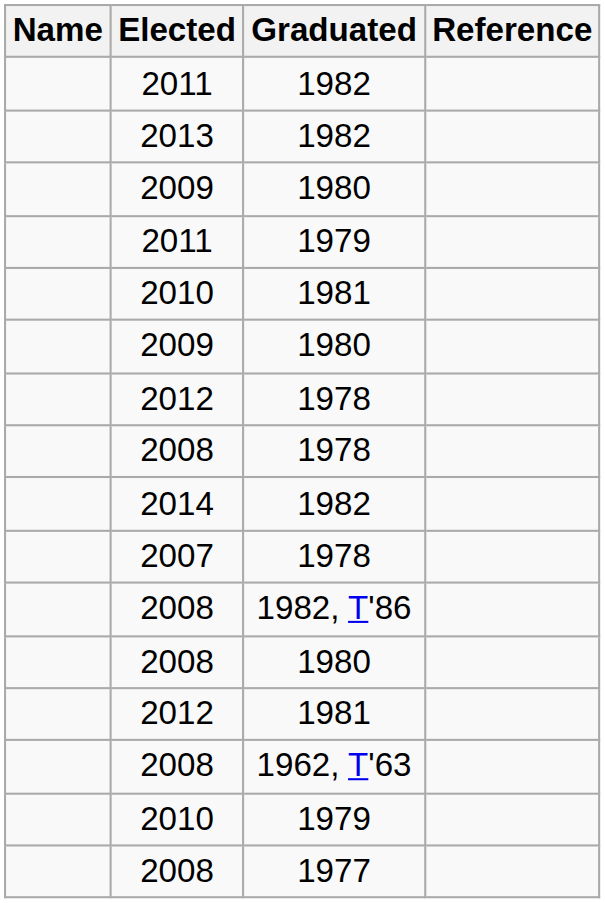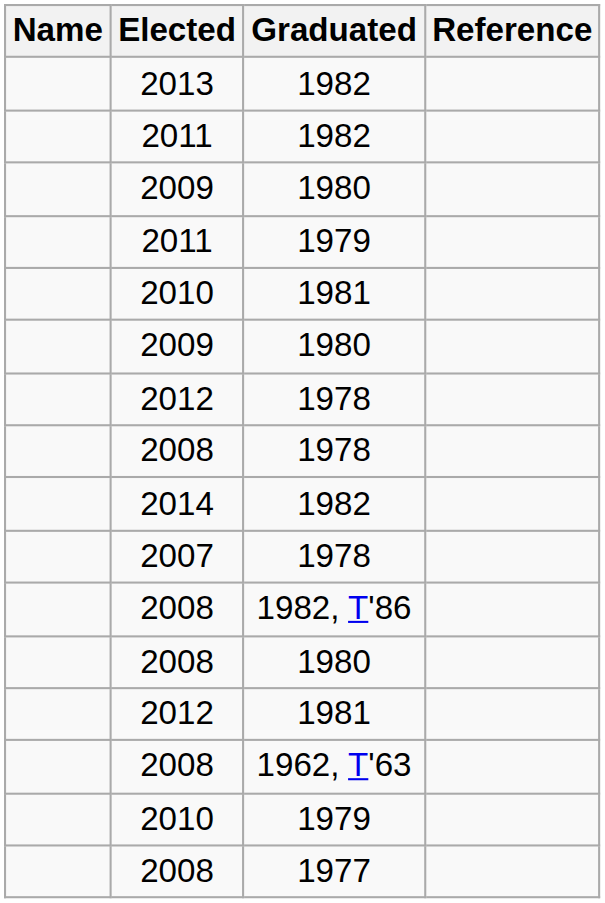rows swapped: 2013 <-> 2011 / 1982
